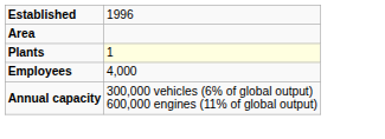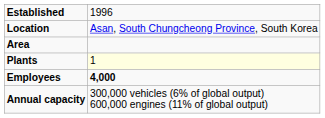+ row: Location | Asan, South Chungcheong Province, South Korea
Employees | column 2: normal -> bold
